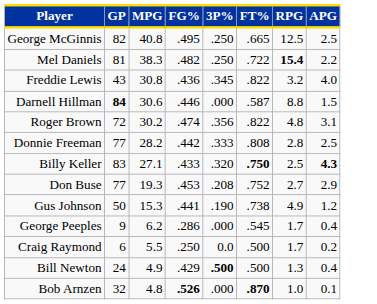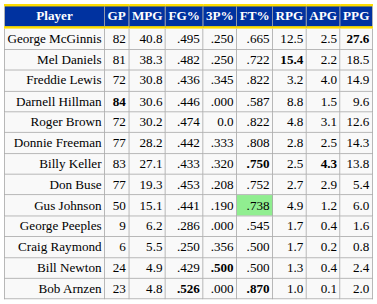+ column: PPG | 27.6 | 18.5 | 14.9 | 9.6 | 12.6 | 14.3 | 13.8 | 5.4 | 6.0 | 1.6 | 0.8 | 2.4 | 2.0
Freddie Lewis | GP: 43 -> 72
Roger Brown | 3P%: .356 -> 0.0
Gus Johnson | MPG: 15.3 -> 15.1
Gus Johnson | FT%: no background -> lightgreen background
Craig Raymond | 3P%: 0.0 -> .356
Bob Arnzen | GP: 32 -> 23
